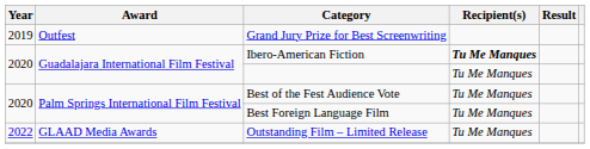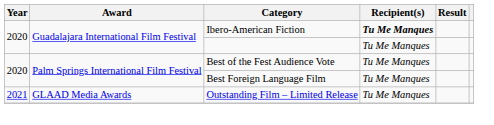- row: 2019 | Outfest | Grand Jury Prize for Best Screenwriting
Outstanding Film – Limited Release | Year: 2022 -> 2021
